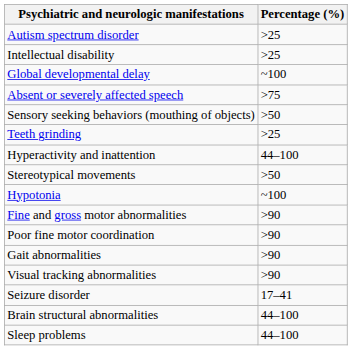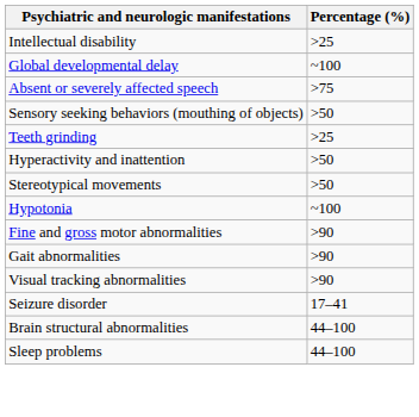- row: Autism spectrum disorder | >25
Hyperactivity and inattention | Percentage (%): 44–100 -> >50
- row: Poor fine motor coordination | >90
